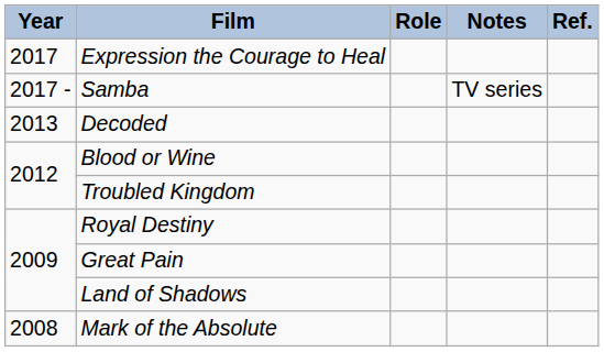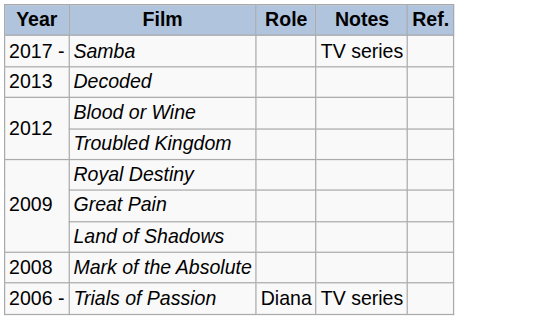- row: 2017 | Expression the Courage to Heal
+ row: 2006 - | Trials of Passion | Diana | TV series
